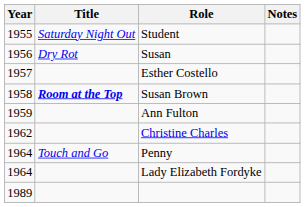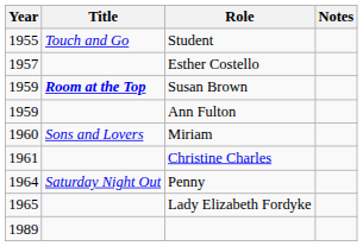Student | Title: Saturday Night Out -> Touch and Go
- row: 1956 | Dry Rot | Susan
Susan Brown | Year: 1958 -> 1959
+ row: 1960 | Sons and Lovers | Miriam
Christine Charles | Year: 1962 -> 1961
Penny | Title: Touch and Go -> Saturday Night Out
Lady Elizabeth Fordyke | Year: 1964 -> 1965
